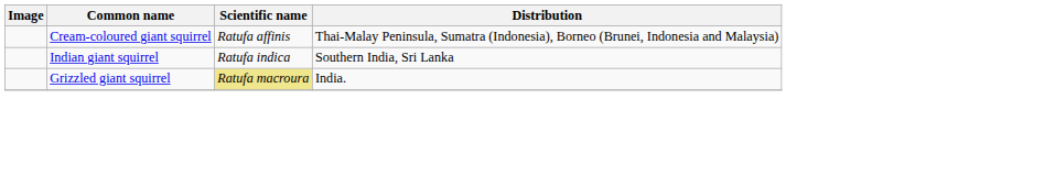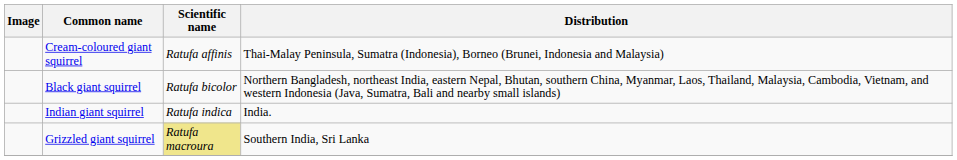+ row: Black giant squirrel | Ratufa bicolor | Northern Bangladesh, northeast India, eastern Nepal, Bhutan, southern China, Myanmar, Laos, Thailand, Malaysia, Cambodia, Vietnam, and western Indonesia (Java, Sumatra, Bali and nearby small islands)
Indian giant squirrel | Distribution: Southern India, Sri Lanka -> India.
Grizzled giant squirrel | Distribution: India. -> Southern India, Sri Lanka
